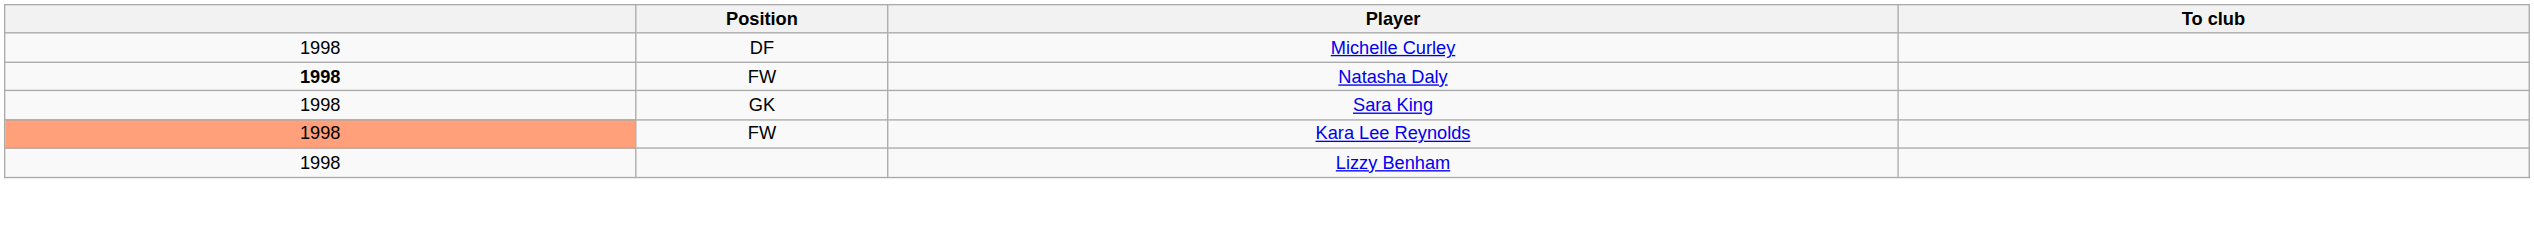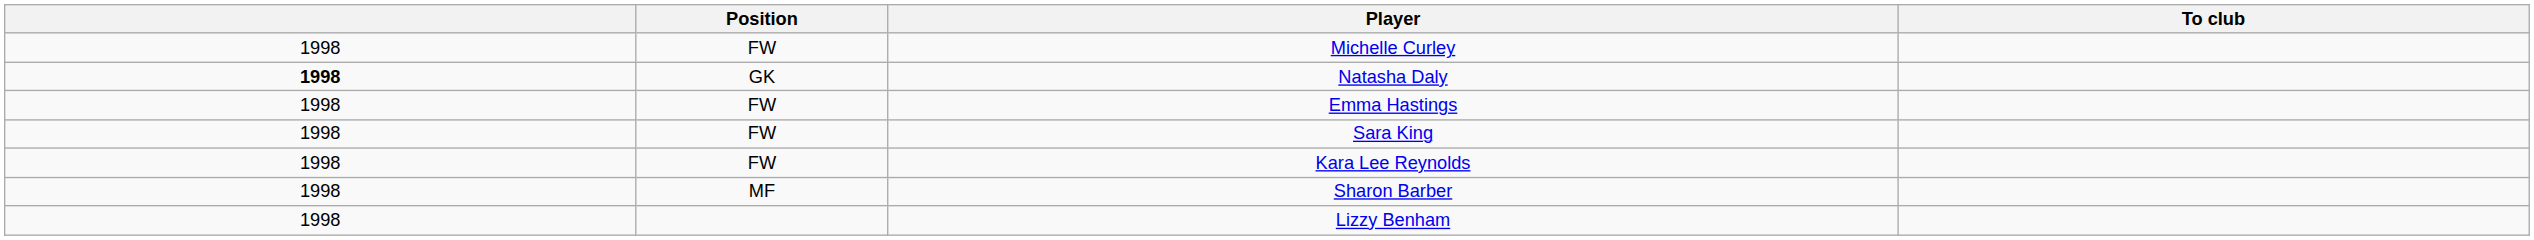Michelle Curley | Position: DF -> FW
Natasha Daly | Position: FW -> GK
+ row: 1998 | FW | Emma Hastings
Sara King | Position: GK -> FW
Kara Lee Reynolds | column 1: lightsalmon background -> no background
+ row: 1998 | MF | Sharon Barber
